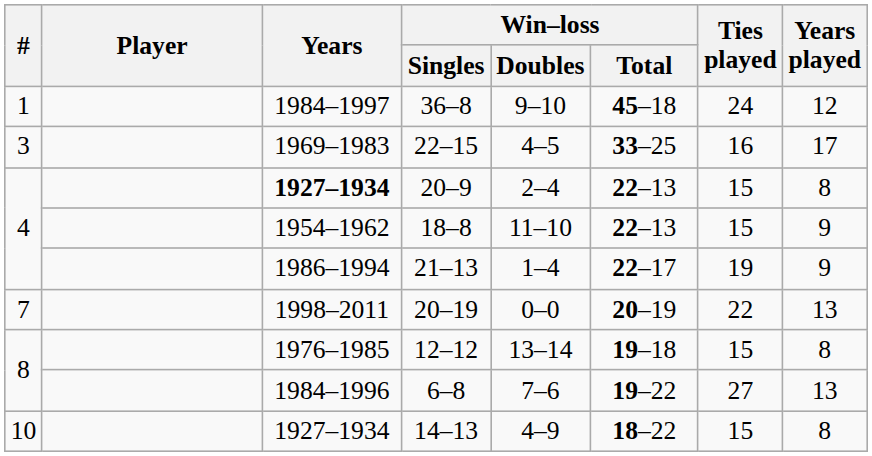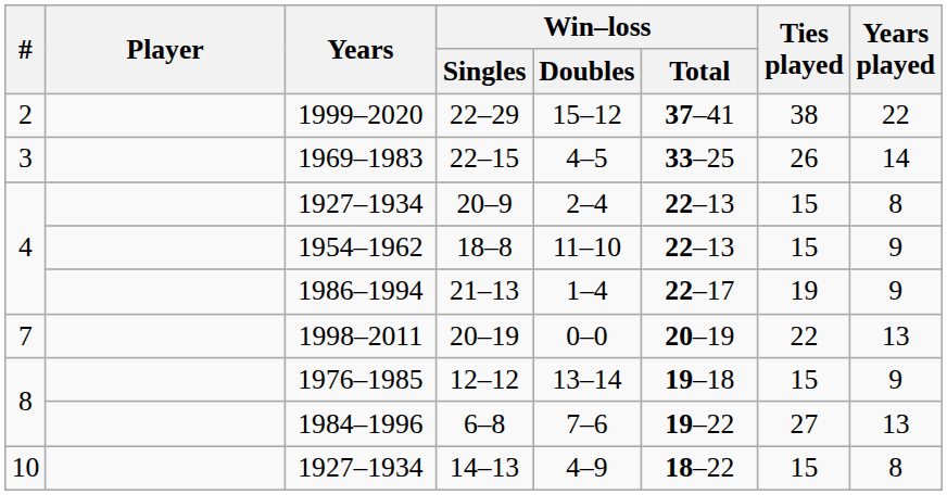- row: 1 | 1984–1997 | 36–8 | 9–10 | 45–18 | 24 | 12
+ row: 2 | 1999–2020 | 22–29 | 15–12 | 37–41 | 38 | 22
22–15 | Ties played: 16 -> 26
22–15 | Years played: 17 -> 14
20–9 | Years: bold -> normal
12–12 | Years played: 8 -> 9
